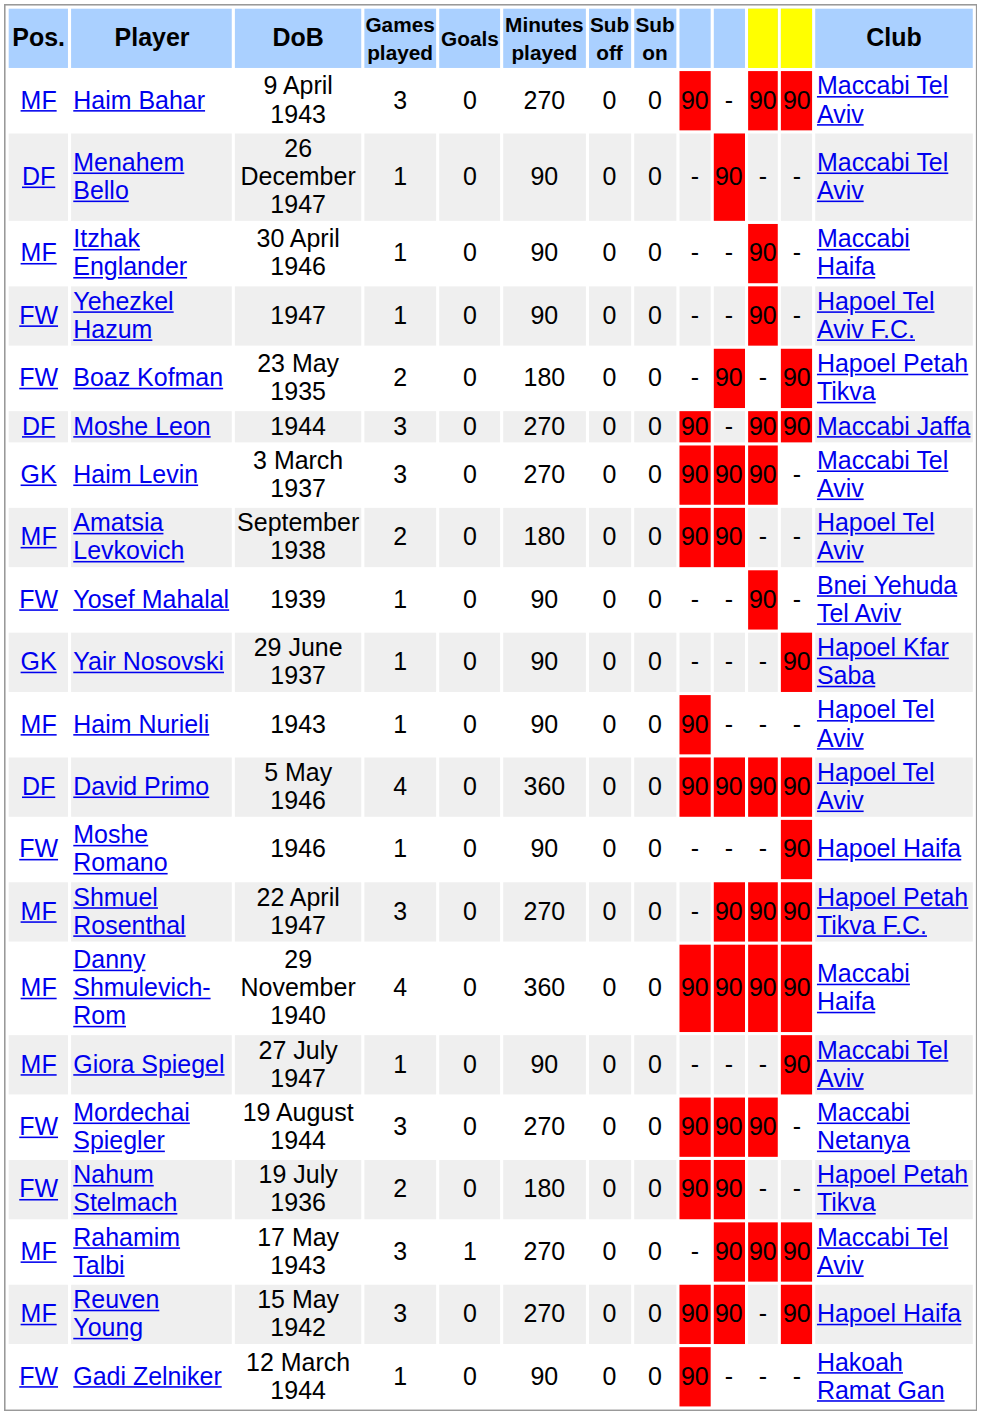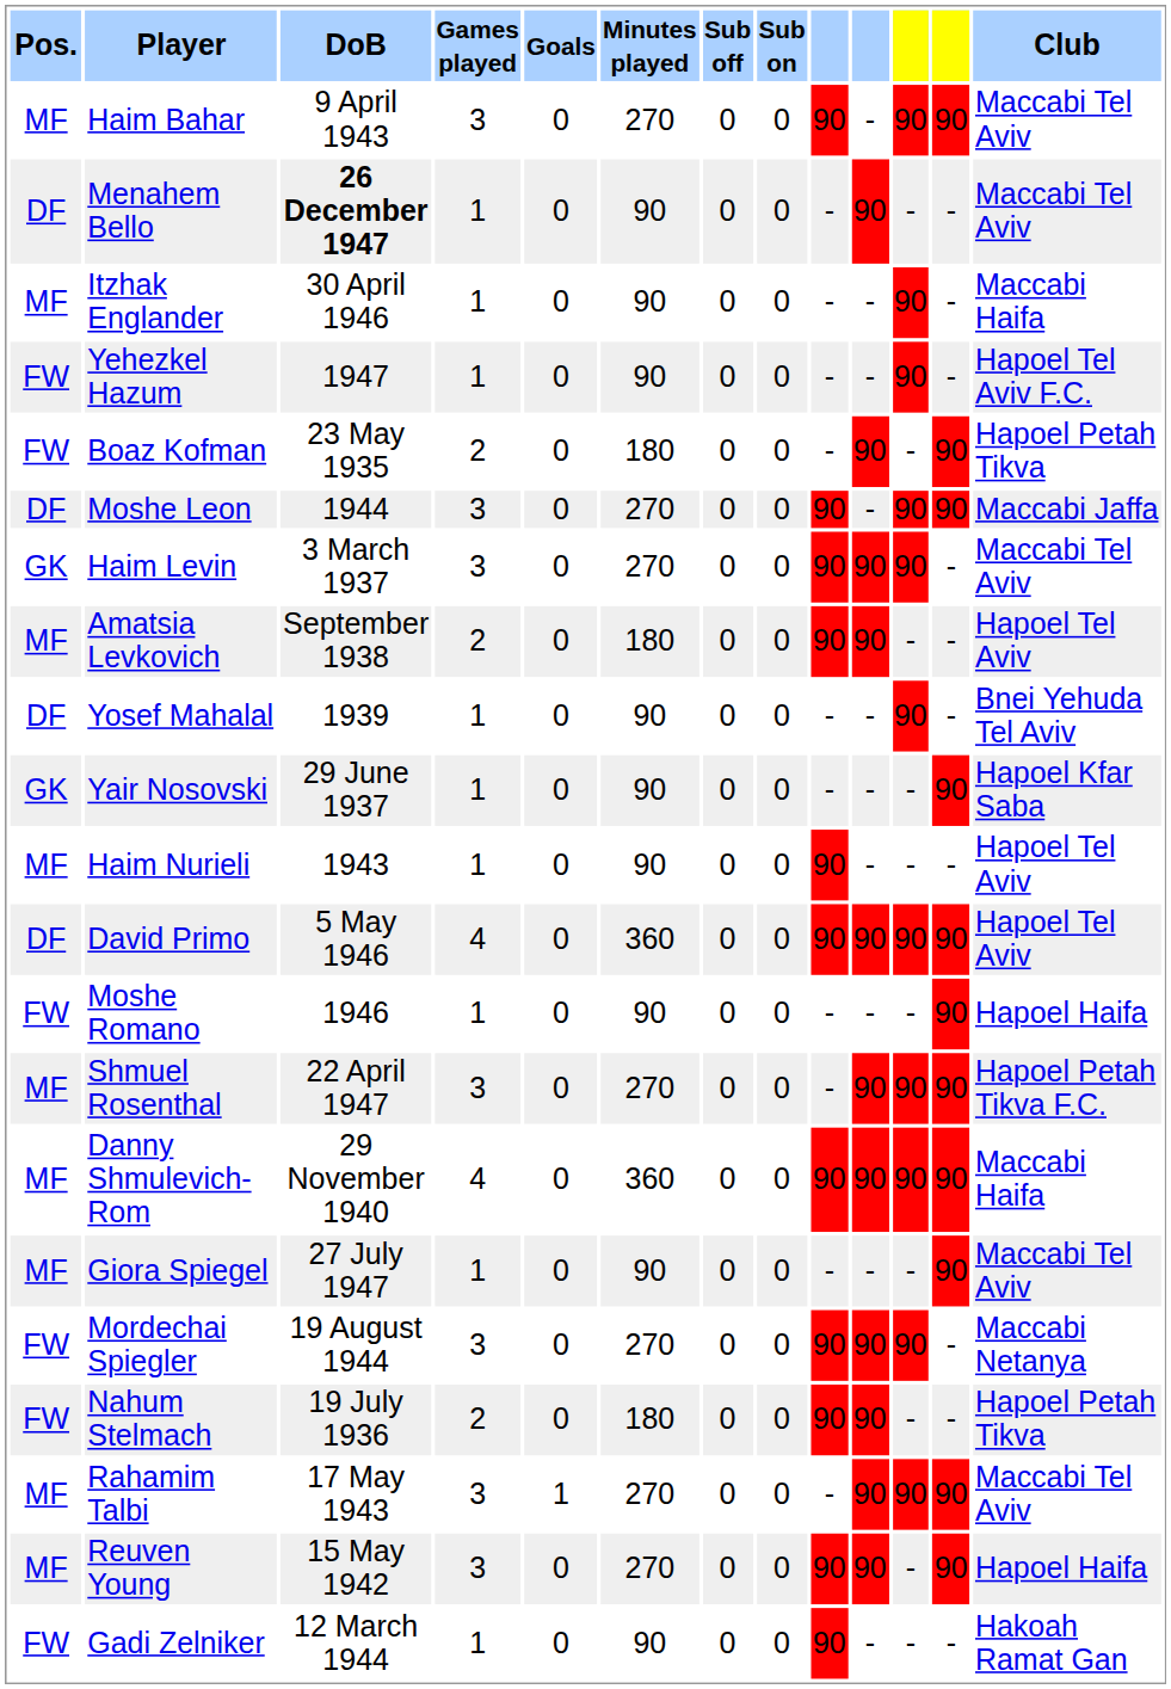Menahem Bello | DoB: normal -> bold
Yosef Mahalal | Pos.: FW -> DF
